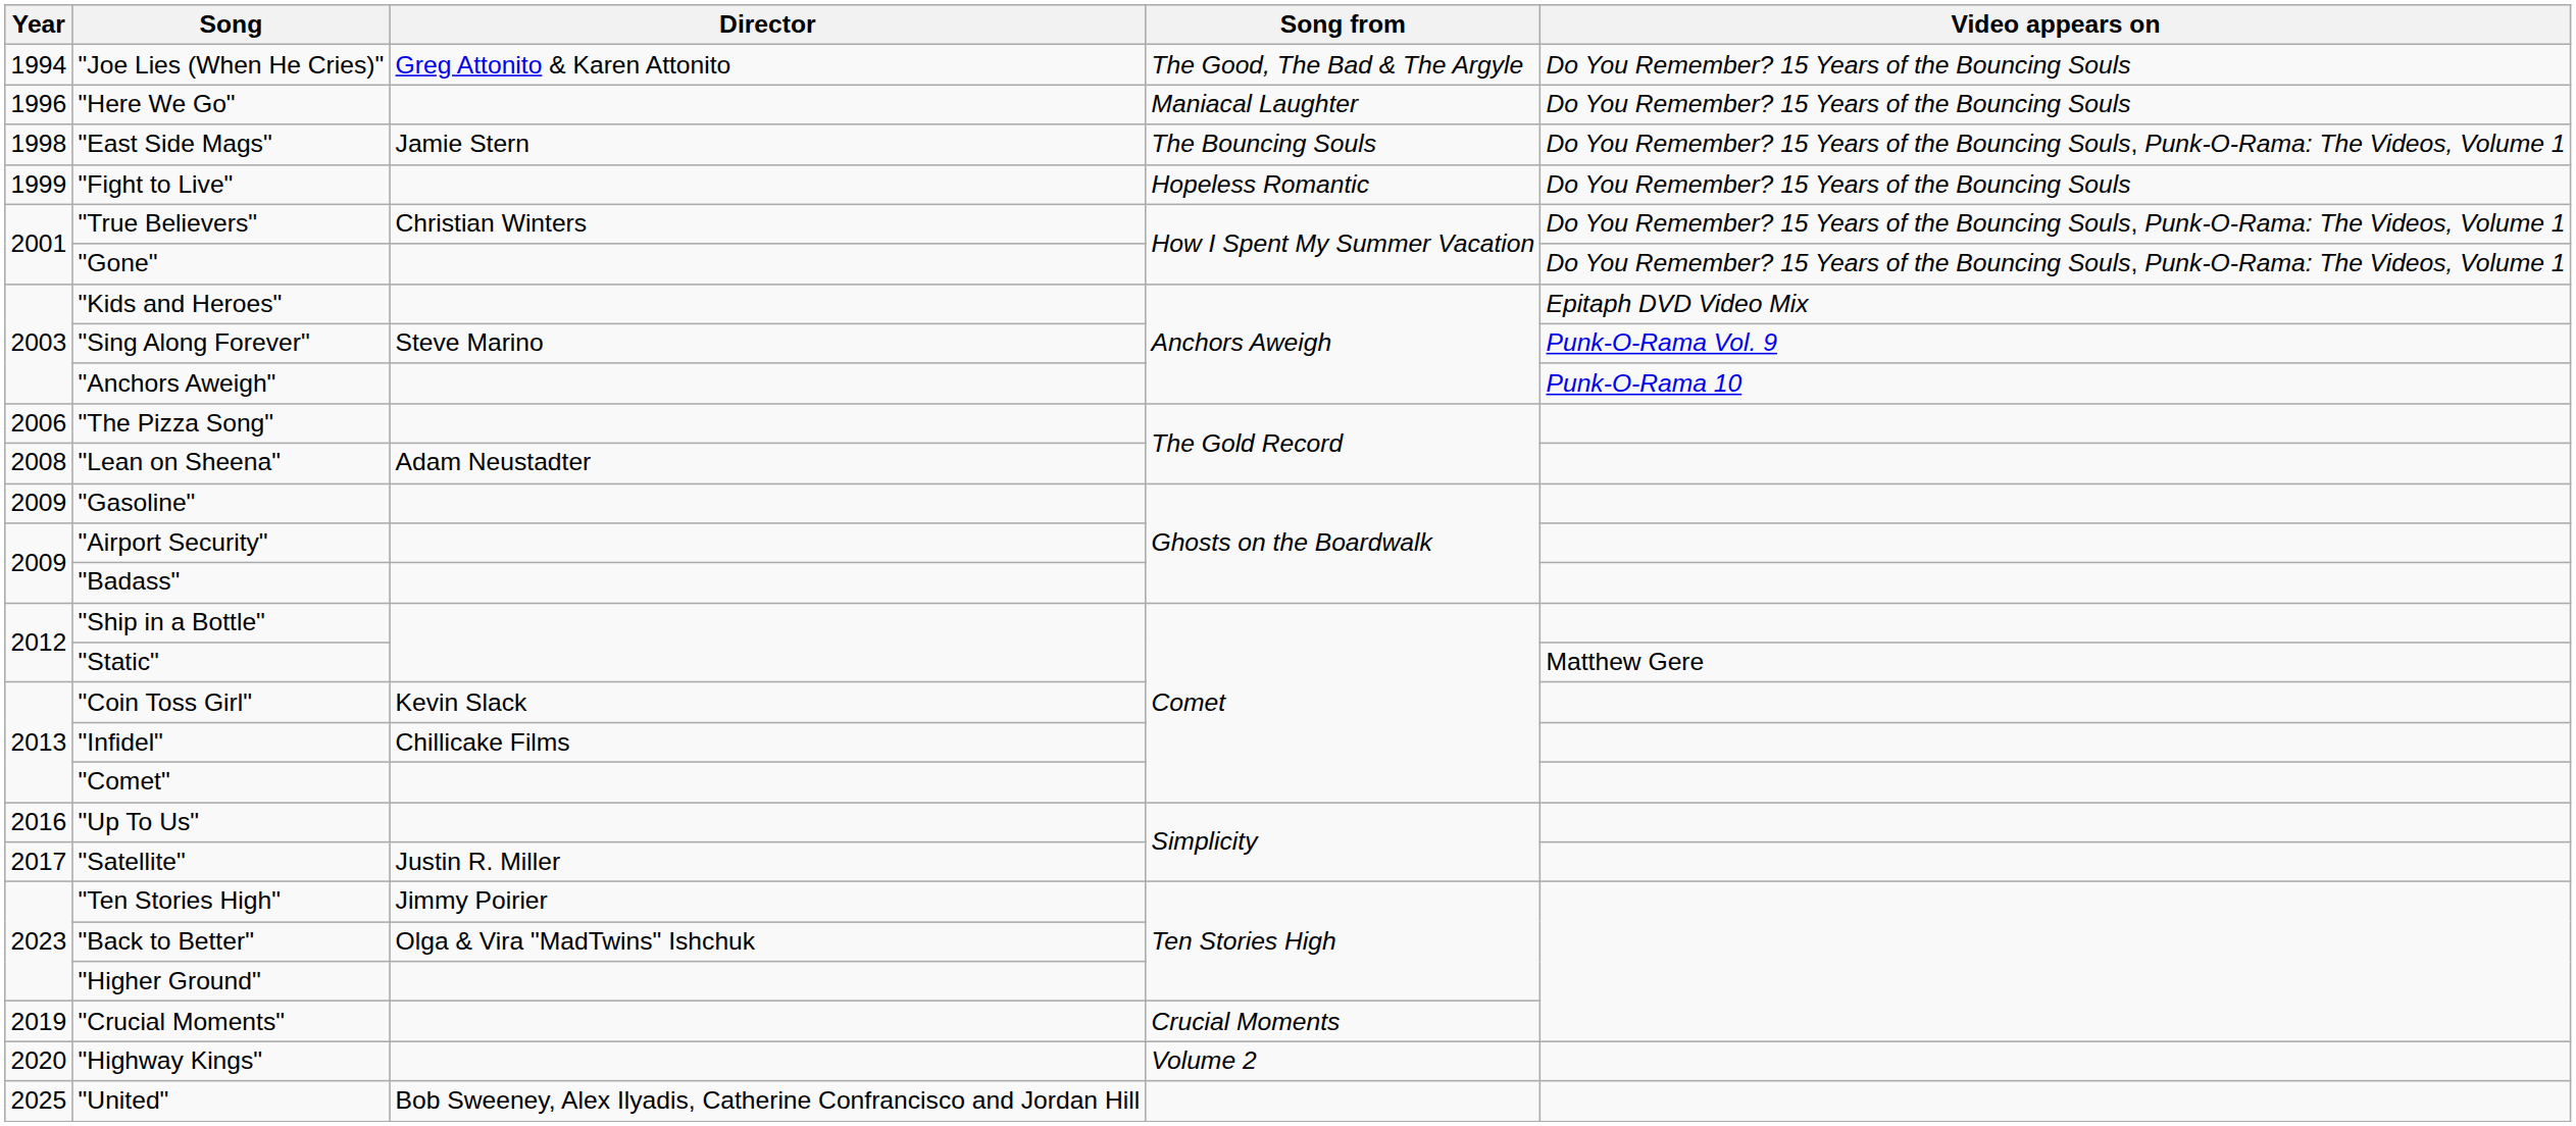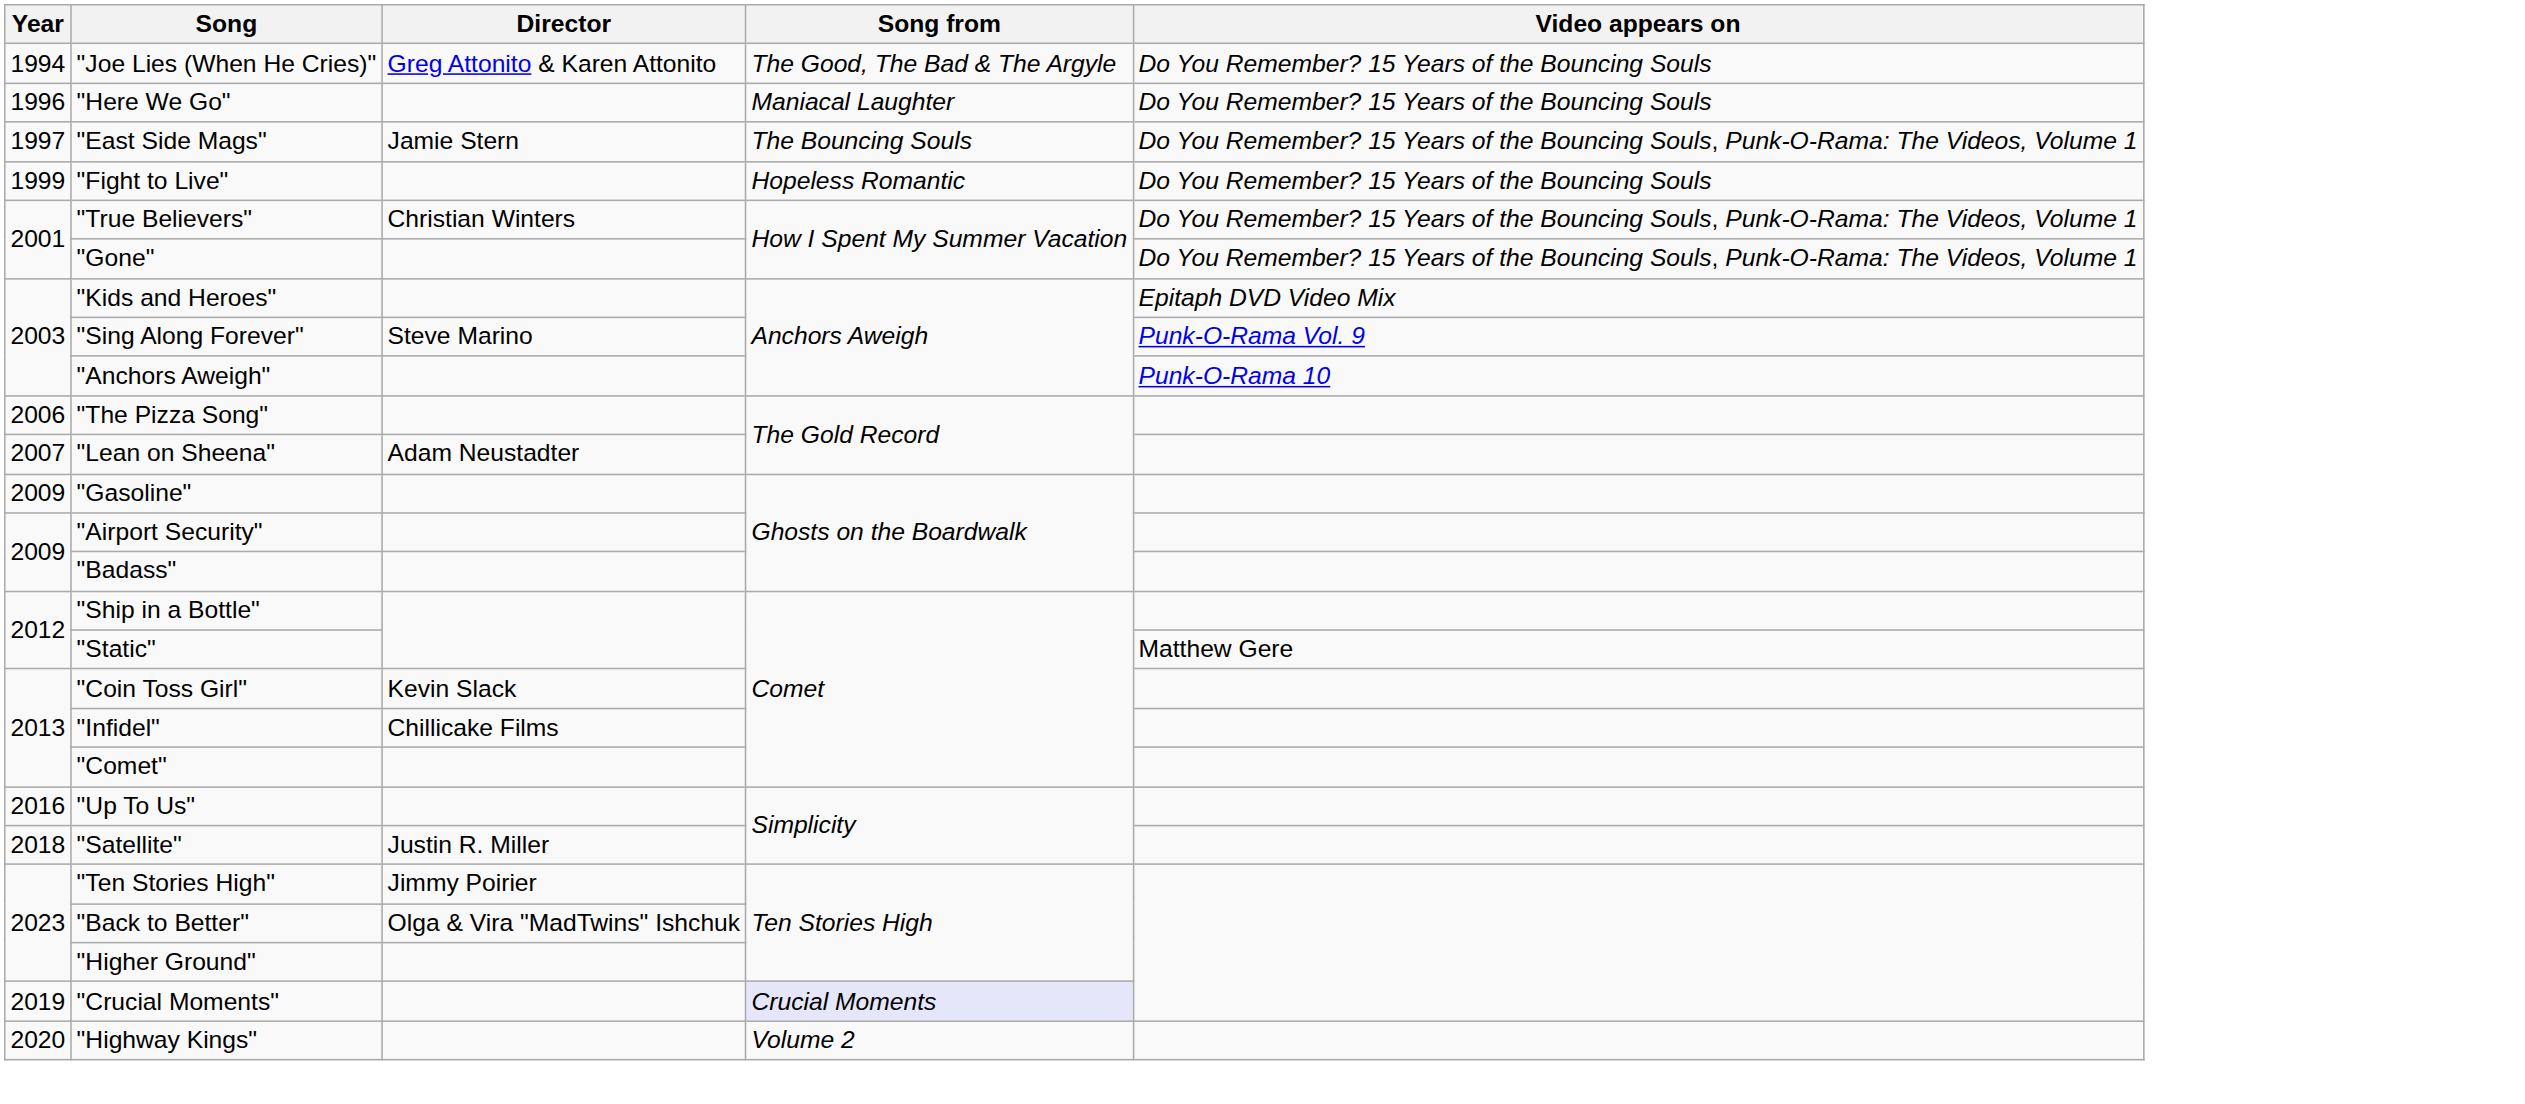"East Side Mags" | Year: 1998 -> 1997
"Lean on Sheena" | Year: 2008 -> 2007
"Satellite" | Year: 2017 -> 2018
"Crucial Moments" | Song from: no background -> lavender background
- row: 2025 | "United" | Bob Sweeney, Alex Ilyadis, Catherine Confrancisco and Jordan Hill
